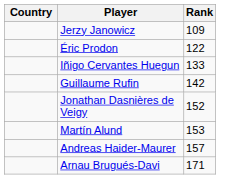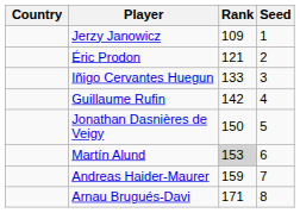+ column: Seed | 1 | 2 | 3 | 4 | 5 | 6 | 7 | 8
Éric Prodon | Rank: 122 -> 121
Jonathan Dasnières de Veigy | Rank: 152 -> 150
Martín Alund | Rank: no background -> lightgrey background
Andreas Haider-Maurer | Rank: 157 -> 159
